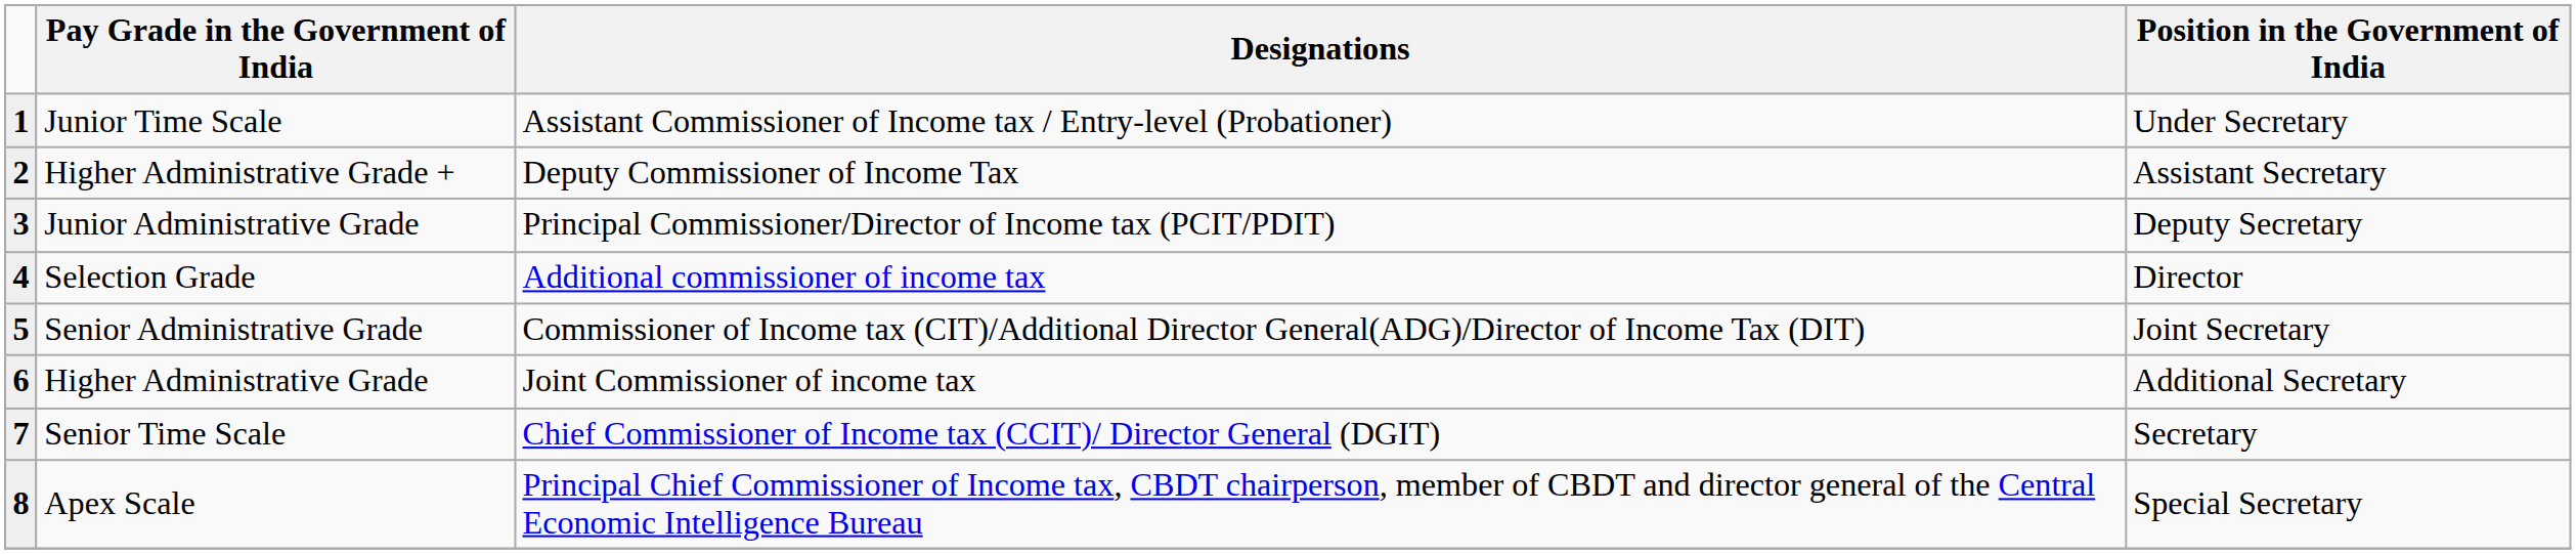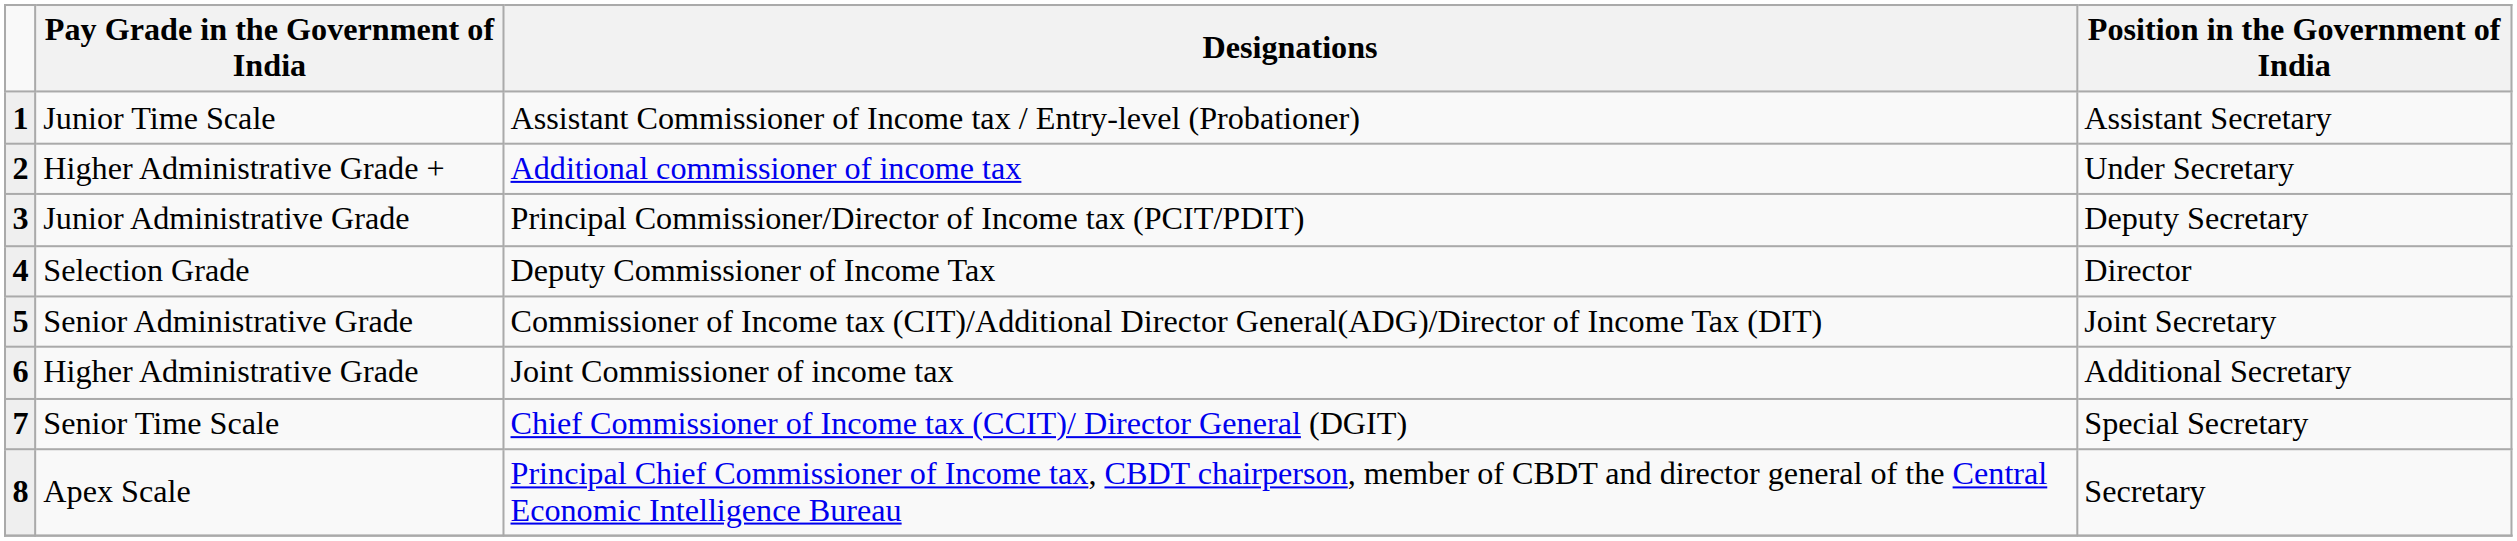1 | Position in the Government of India: Under Secretary -> Assistant Secretary
2 | Designations: Deputy Commissioner of Income Tax -> Additional commissioner of income tax
2 | Position in the Government of India: Assistant Secretary -> Under Secretary
4 | Designations: Additional commissioner of income tax -> Deputy Commissioner of Income Tax
7 | Position in the Government of India: Secretary -> Special Secretary
8 | Position in the Government of India: Special Secretary -> Secretary
